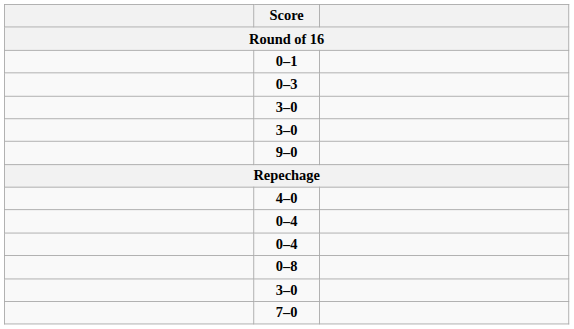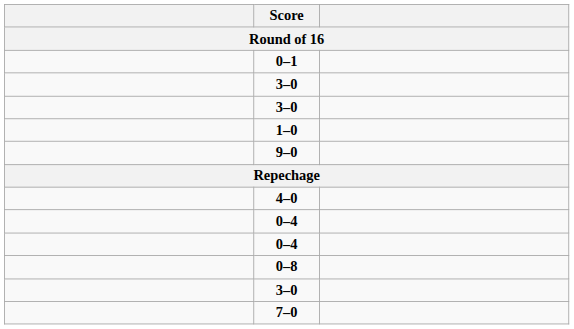- row: 0–3
+ row: 1–0
